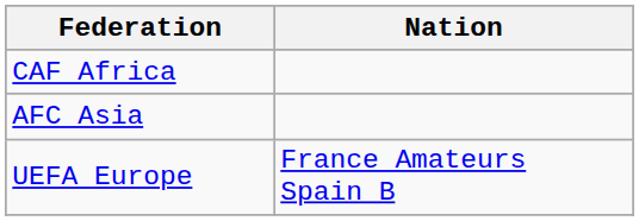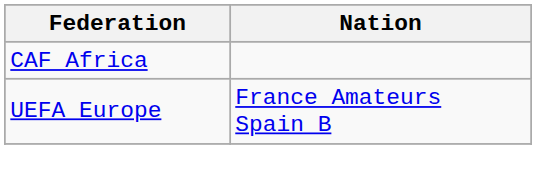- row: AFC Asia
